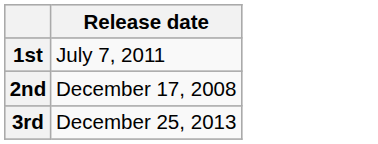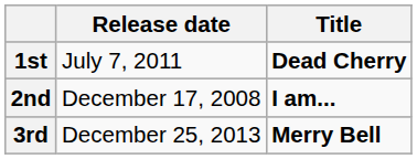+ column: Title | Dead Cherry | I am... | Merry Bell
